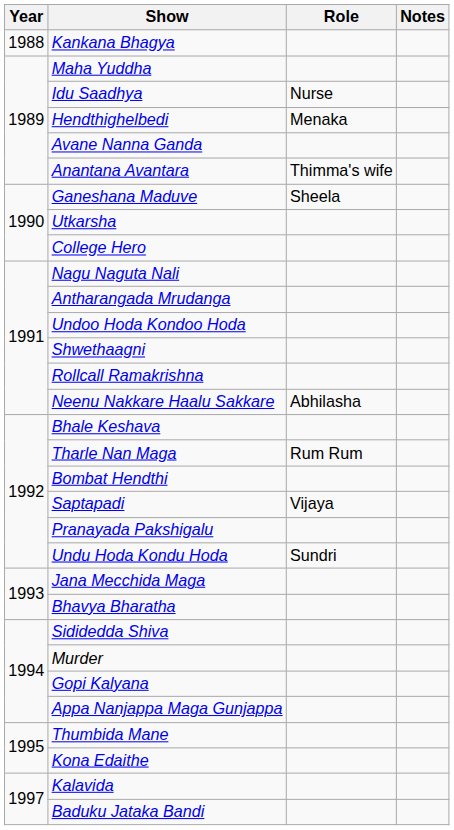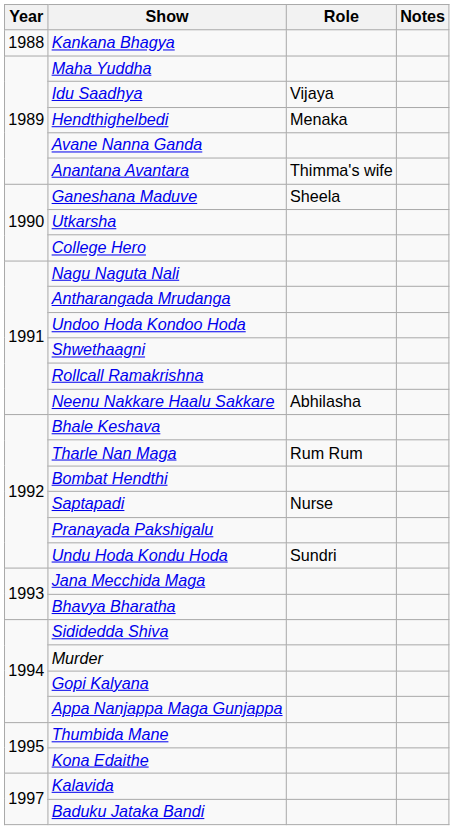Idu Saadhya | Role: Nurse -> Vijaya
Saptapadi | Role: Vijaya -> Nurse
